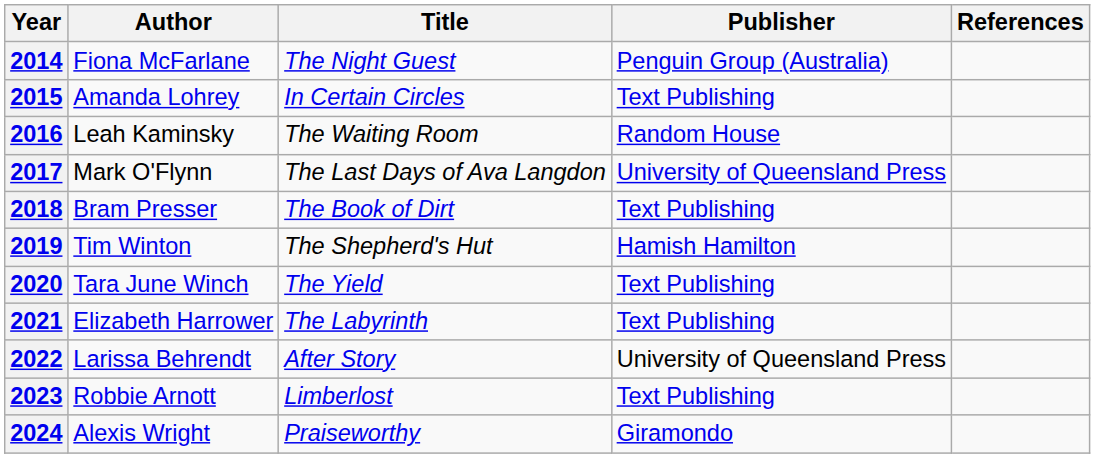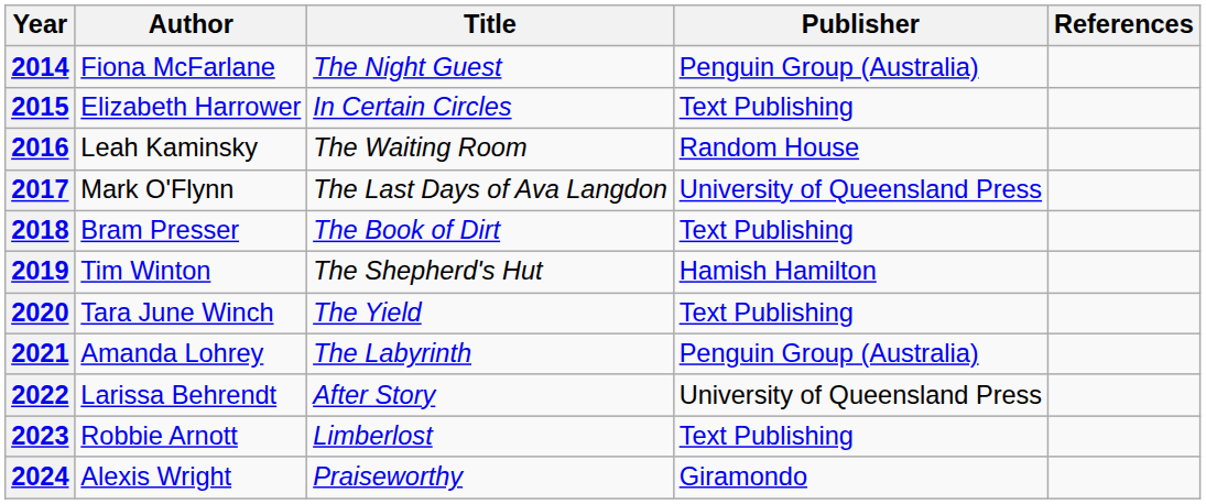2015 | Author: Amanda Lohrey -> Elizabeth Harrower
2021 | Author: Elizabeth Harrower -> Amanda Lohrey
2021 | Publisher: Text Publishing -> Penguin Group (Australia)
